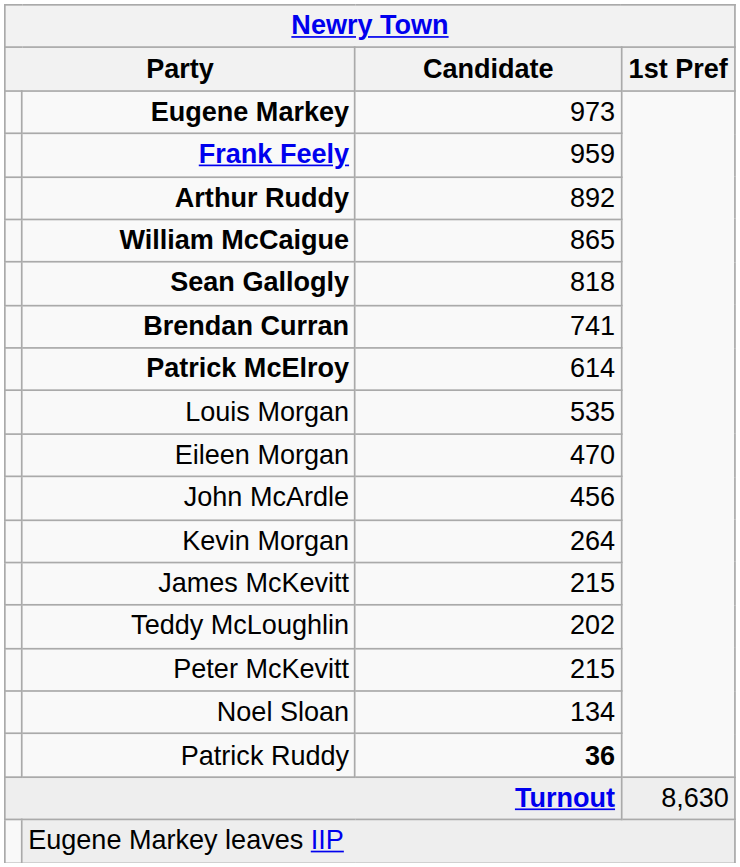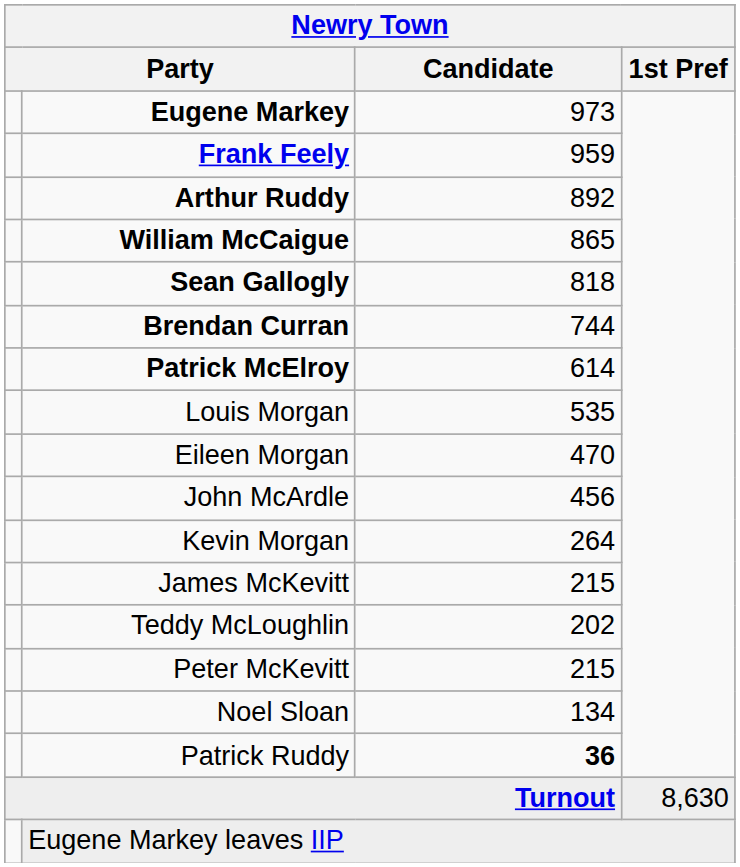Brendan Curran | Candidate: 741 -> 744
